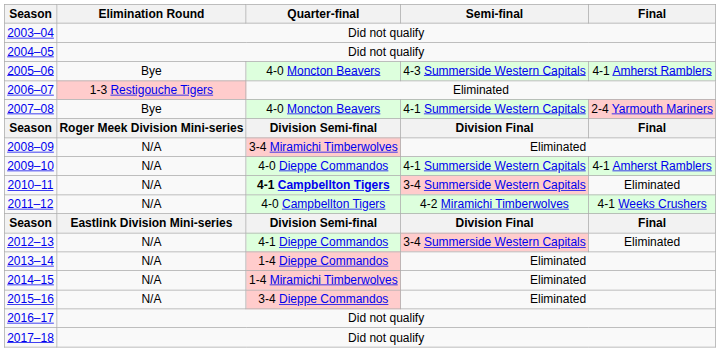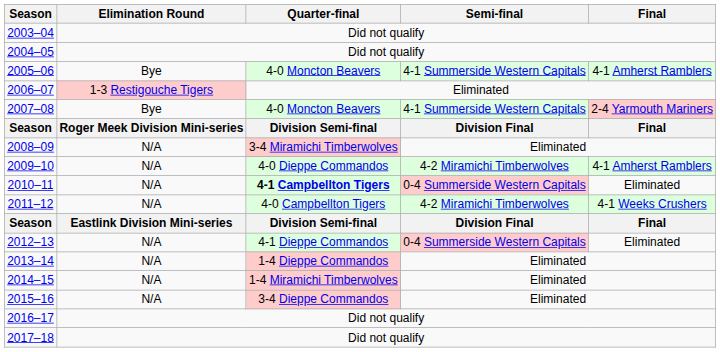2005–06 | Semi-final: 4-3 Summerside Western Capitals -> 4-1 Summerside Western Capitals
2009–10 | Semi-final: 4-1 Summerside Western Capitals -> 4-2 Miramichi Timberwolves
2010–11 | Semi-final: 3-4 Summerside Western Capitals -> 0-4 Summerside Western Capitals
2012–13 | Semi-final: 3-4 Summerside Western Capitals -> 0-4 Summerside Western Capitals
